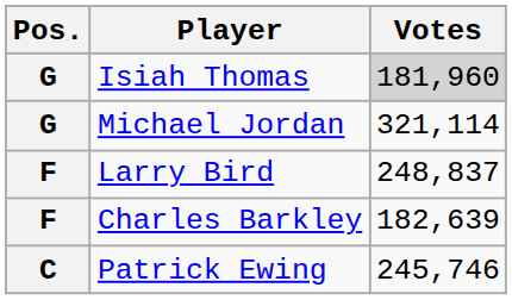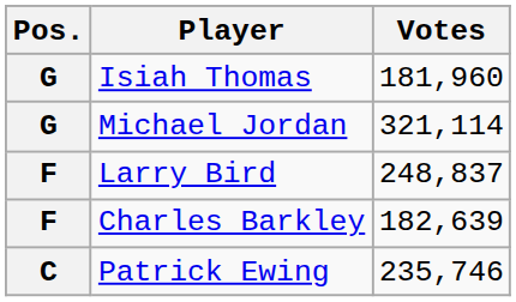Isiah Thomas | Votes: lightgrey background -> no background
Patrick Ewing | Votes: 245,746 -> 235,746
